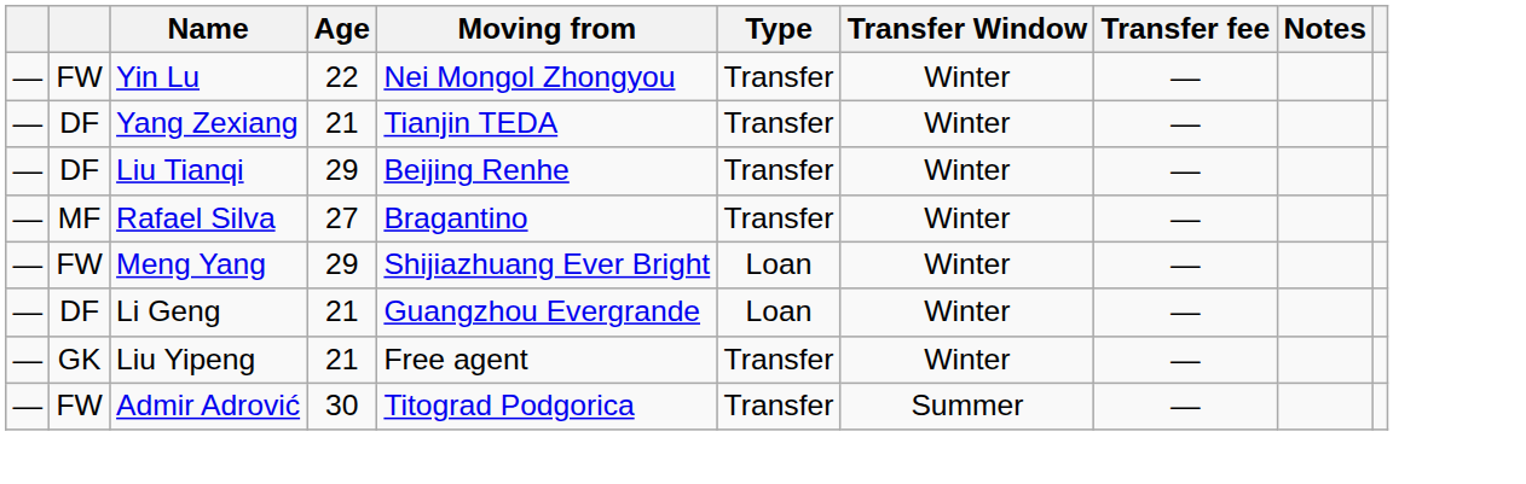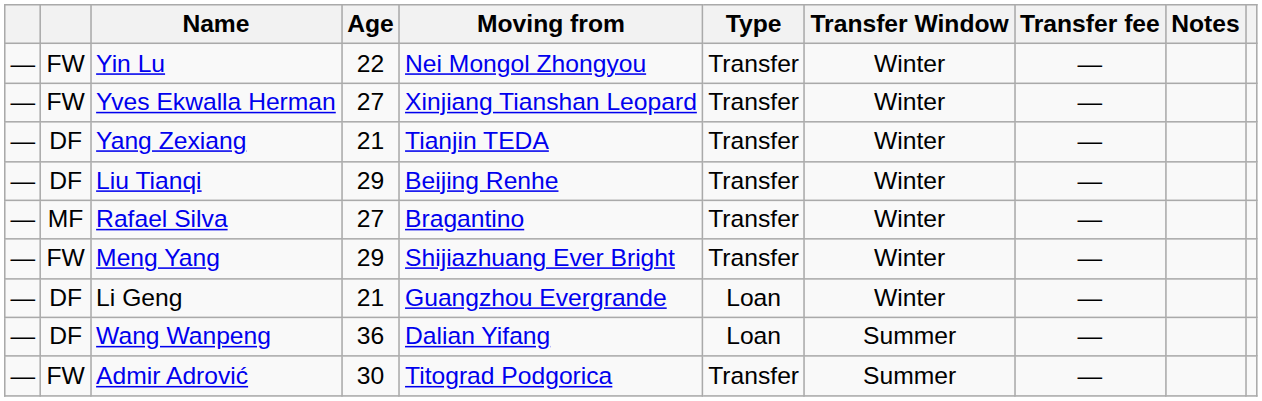+ row: — | FW | Yves Ekwalla Herman | 27 | Xinjiang Tianshan Leopard | Transfer | Winter | —
Meng Yang | Type: Loan -> Transfer
- row: — | GK | Liu Yipeng | 21 | Free agent | Transfer | Winter | —
+ row: — | DF | Wang Wanpeng | 36 | Dalian Yifang | Loan | Summer | —
